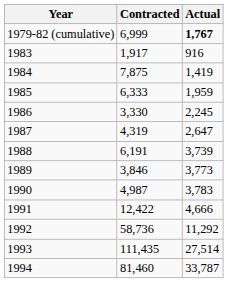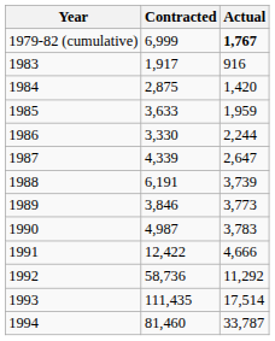1984 | Contracted: 7,875 -> 2,875
1984 | Actual: 1,419 -> 1,420
1985 | Contracted: 6,333 -> 3,633
1986 | Actual: 2,245 -> 2,244
1987 | Contracted: 4,319 -> 4,339
1993 | Actual: 27,514 -> 17,514
